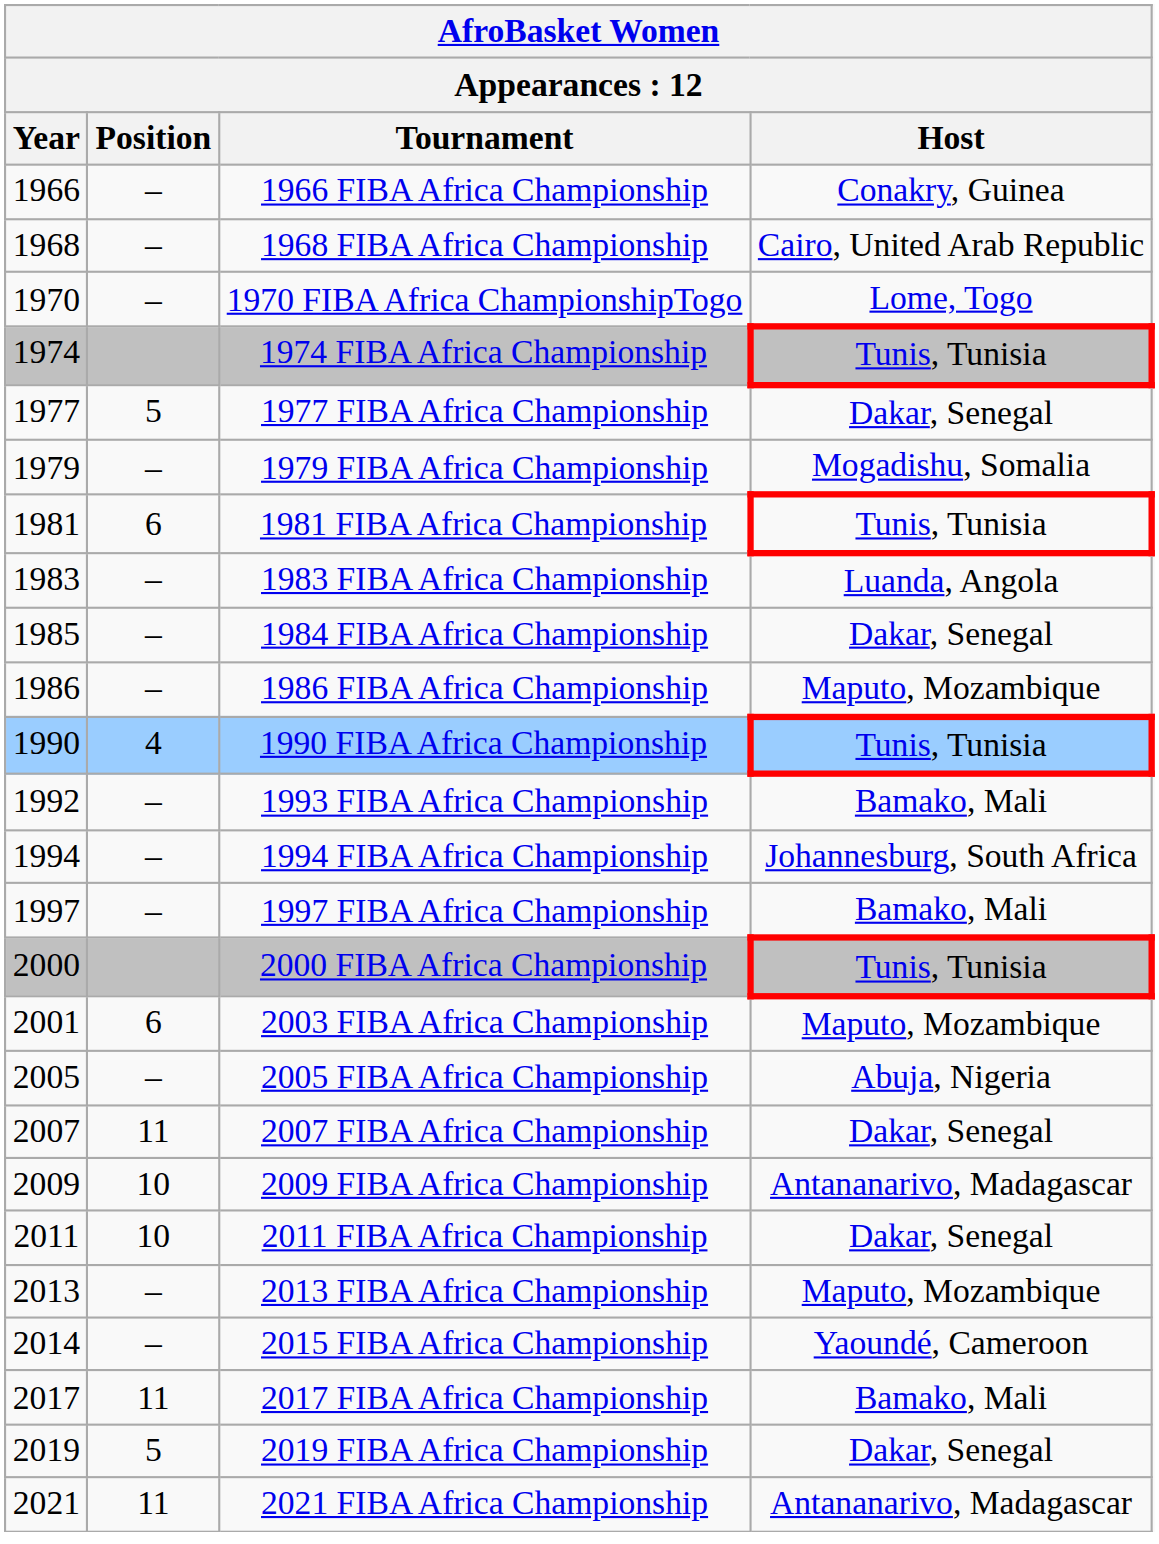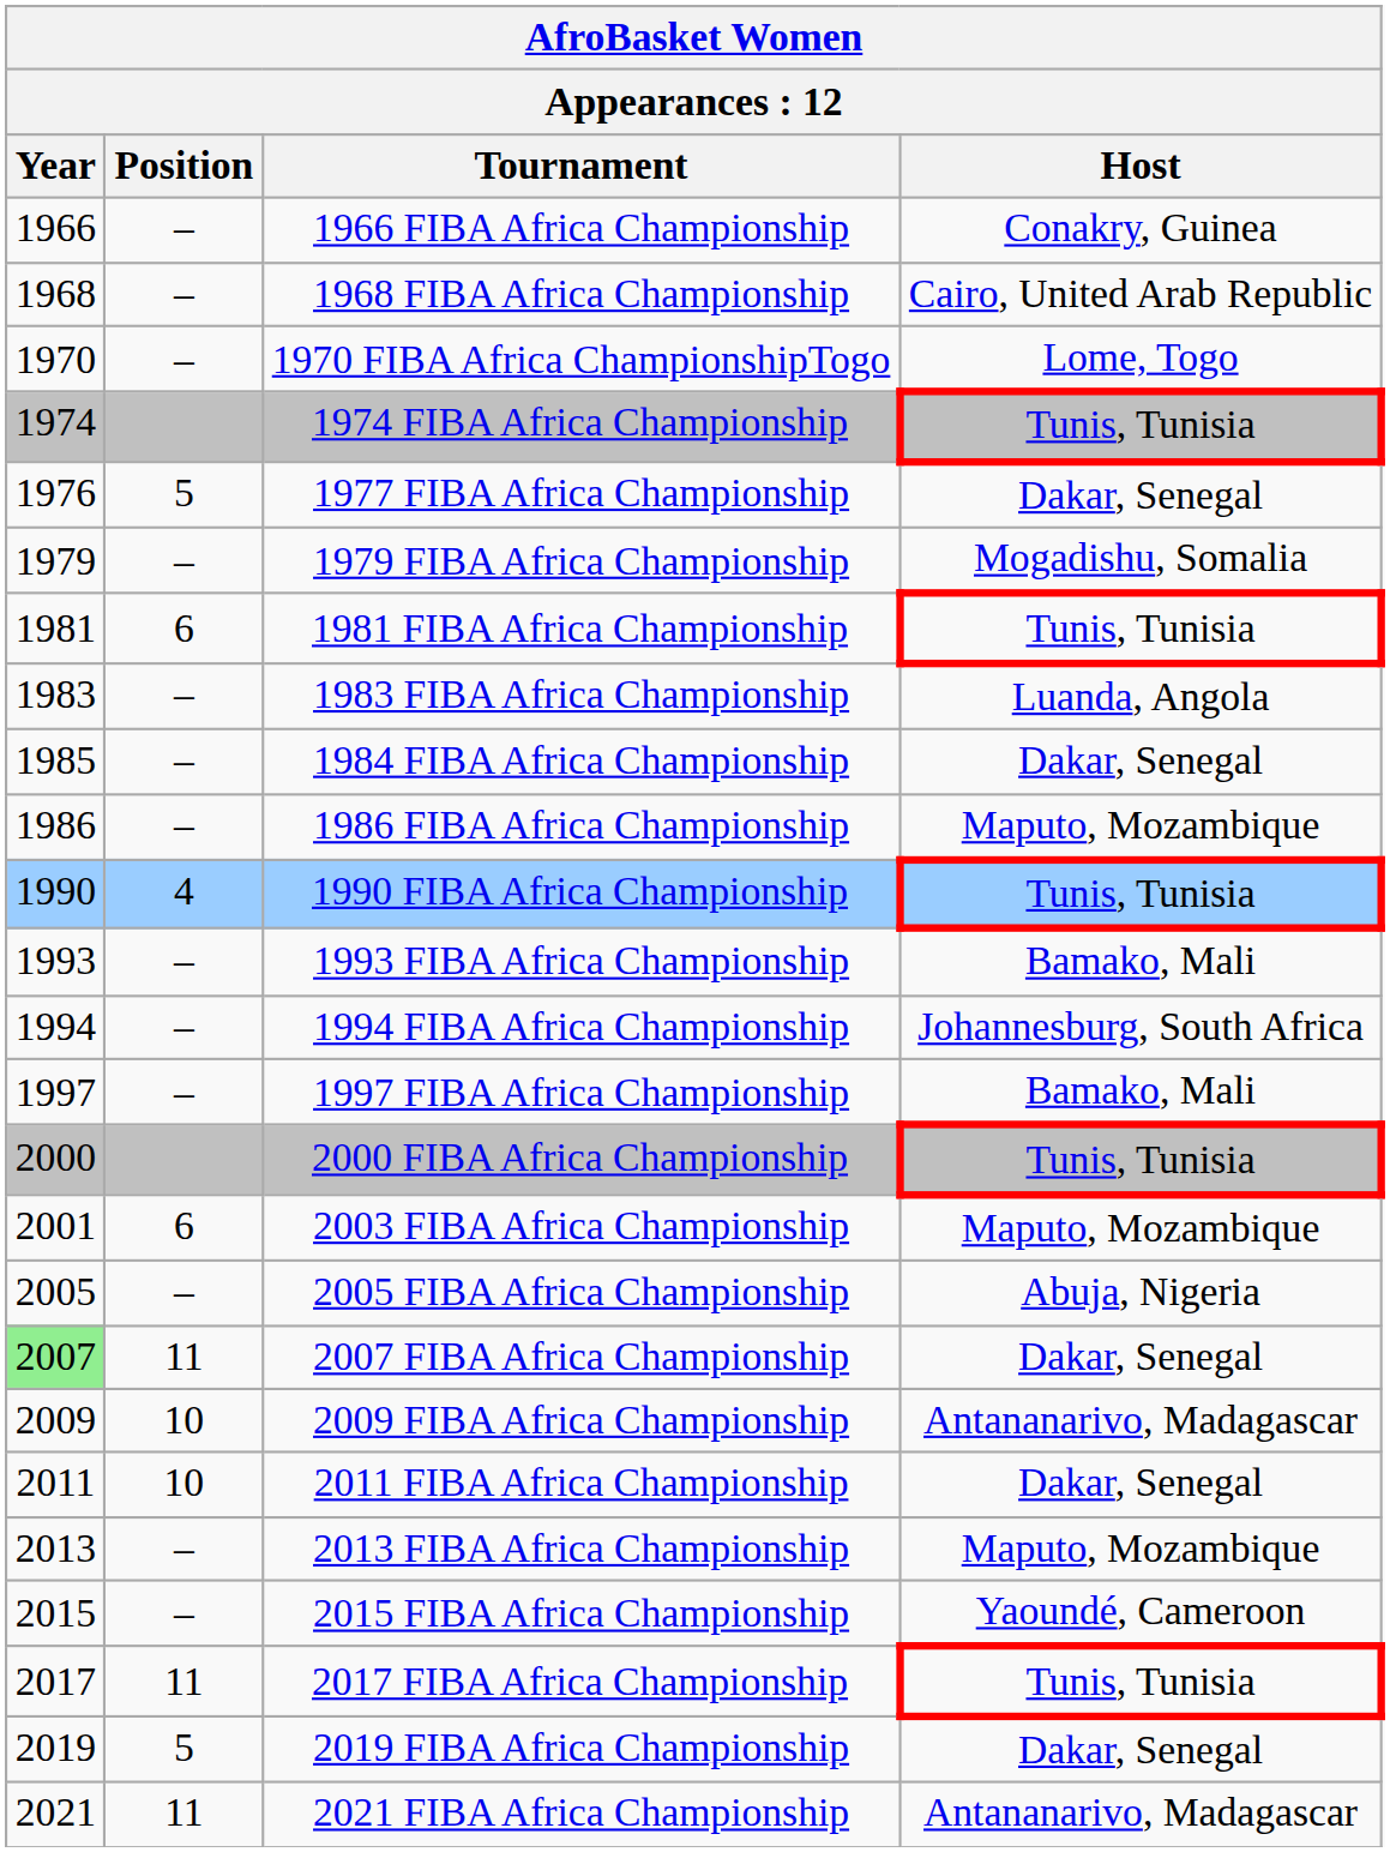1977 FIBA Africa Championship | Year: 1977 -> 1976
1993 FIBA Africa Championship | Year: 1992 -> 1993
2007 FIBA Africa Championship | Year: no background -> lightgreen background
2015 FIBA Africa Championship | Year: 2014 -> 2015
2017 FIBA Africa Championship | Host: Bamako, Mali -> Tunis, Tunisia
